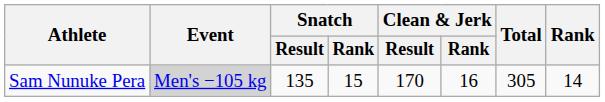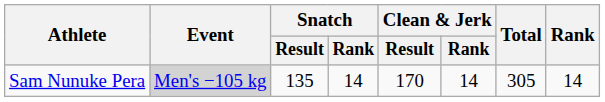Sam Nunuke Pera | Snatch / Rank: 15 -> 14
Sam Nunuke Pera | Clean & Jerk / Rank: 16 -> 14
